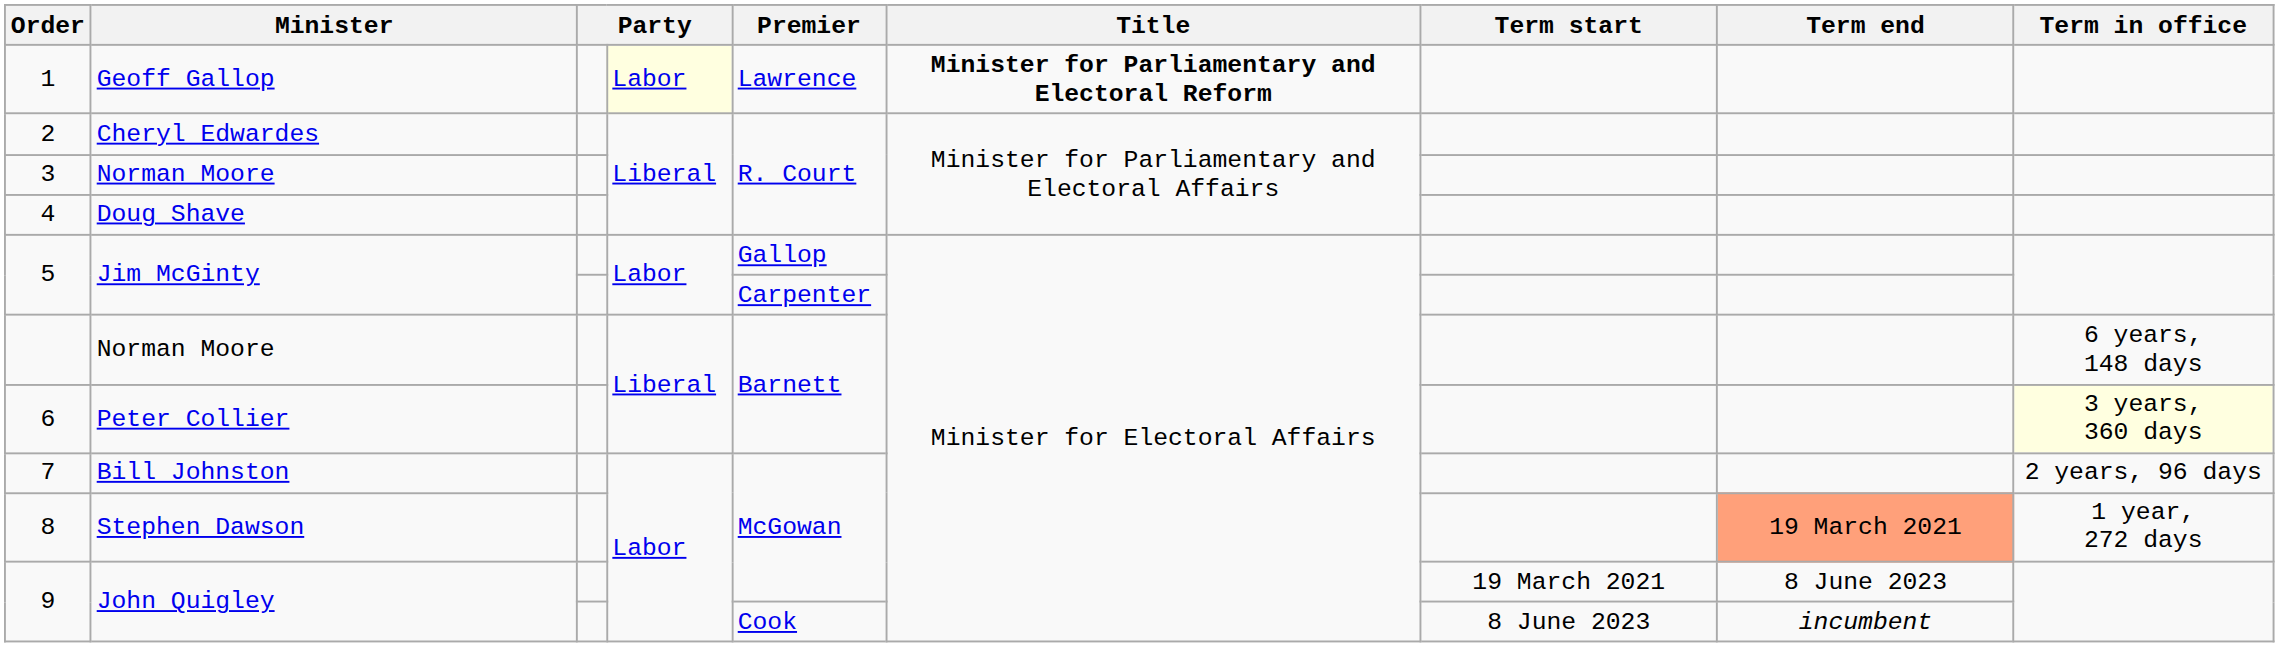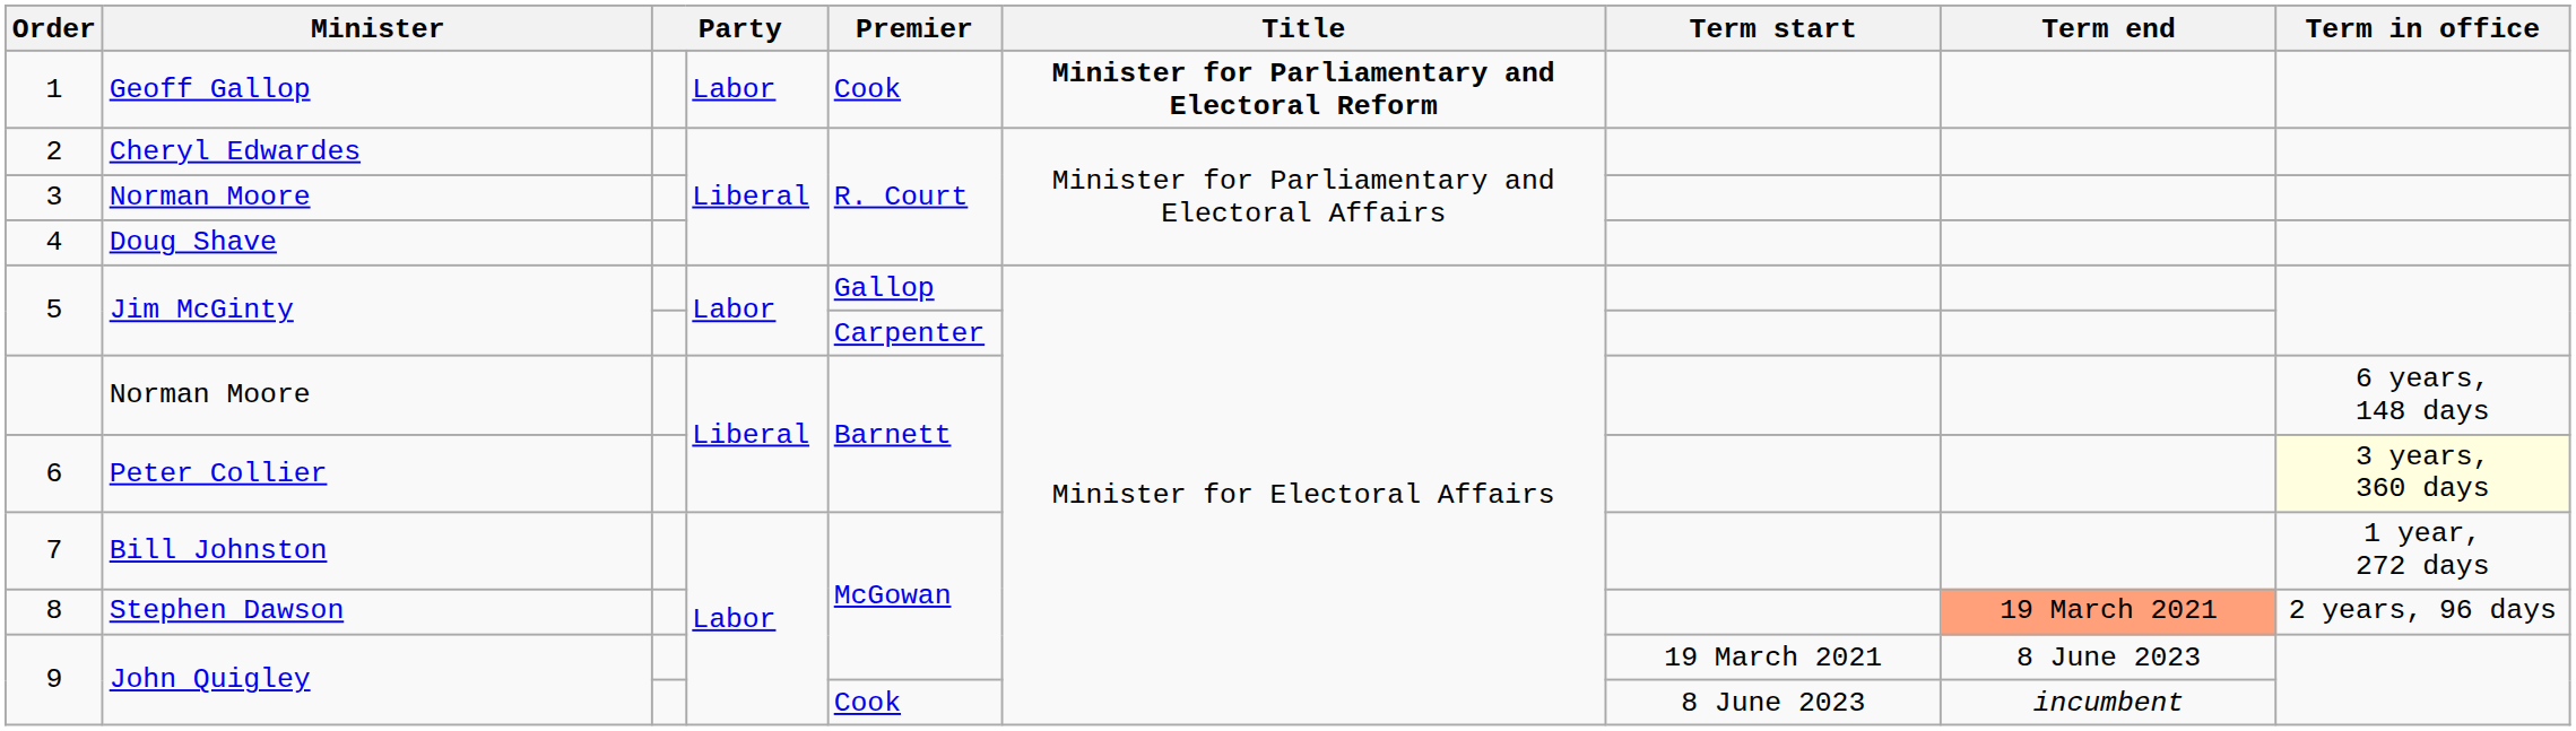1 | column 4: lightyellow background -> no background
1 | Premier: Lawrence -> Cook
7 | Term in office: 2 years, 96 days -> 1 year, 272 days
8 | Term in office: 1 year, 272 days -> 2 years, 96 days
